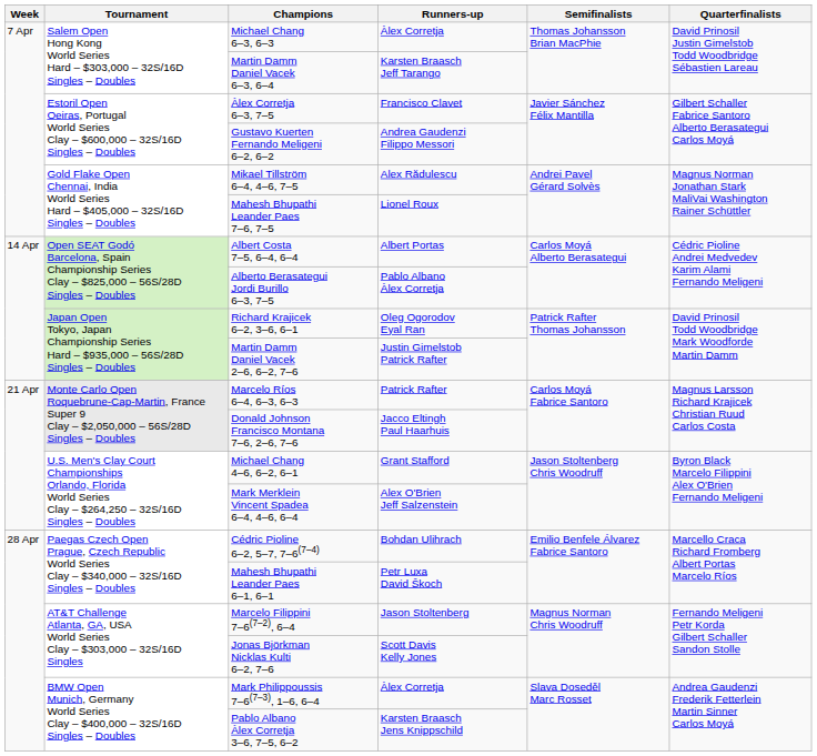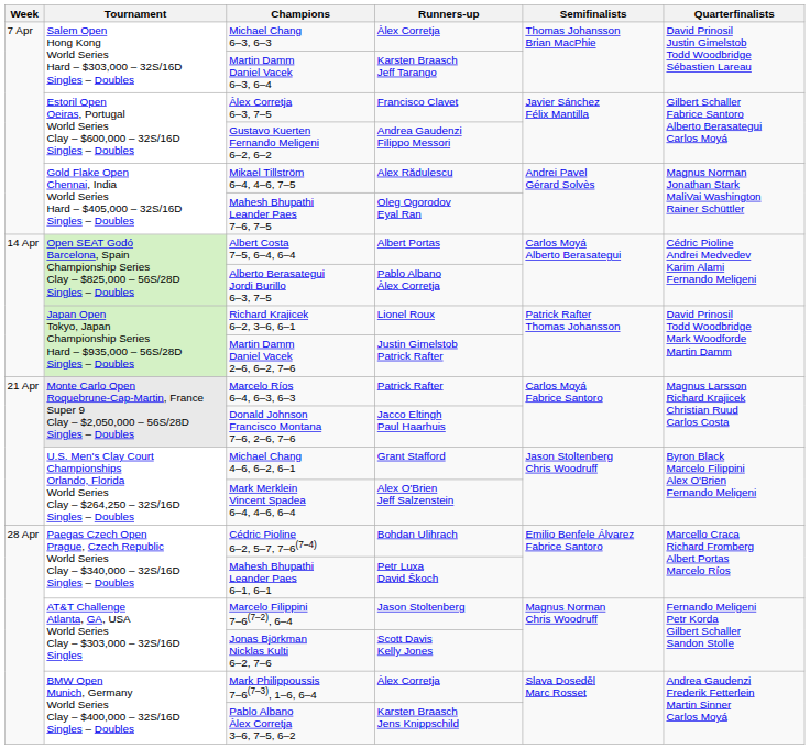Mahesh Bhupathi Leander Paes 7–6, 7–5 | Runners-up: Lionel Roux -> Oleg Ogorodov Eyal Ran
Richard Krajicek 6–2, 3–6, 6–1 | Runners-up: Oleg Ogorodov Eyal Ran -> Lionel Roux
